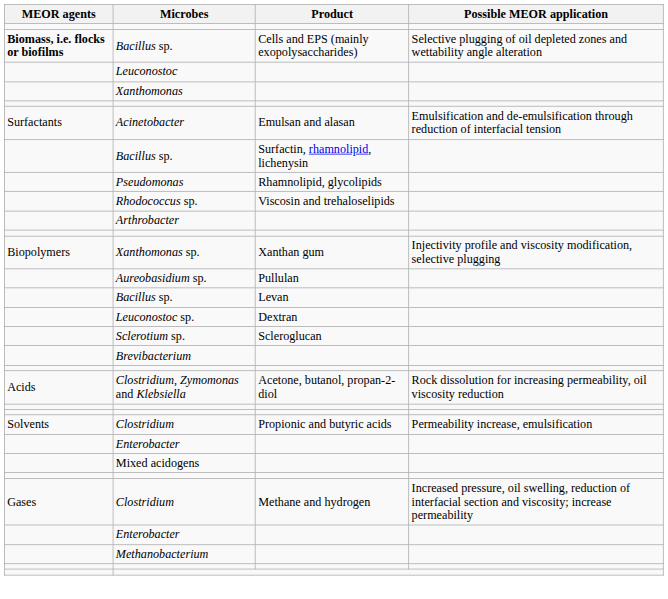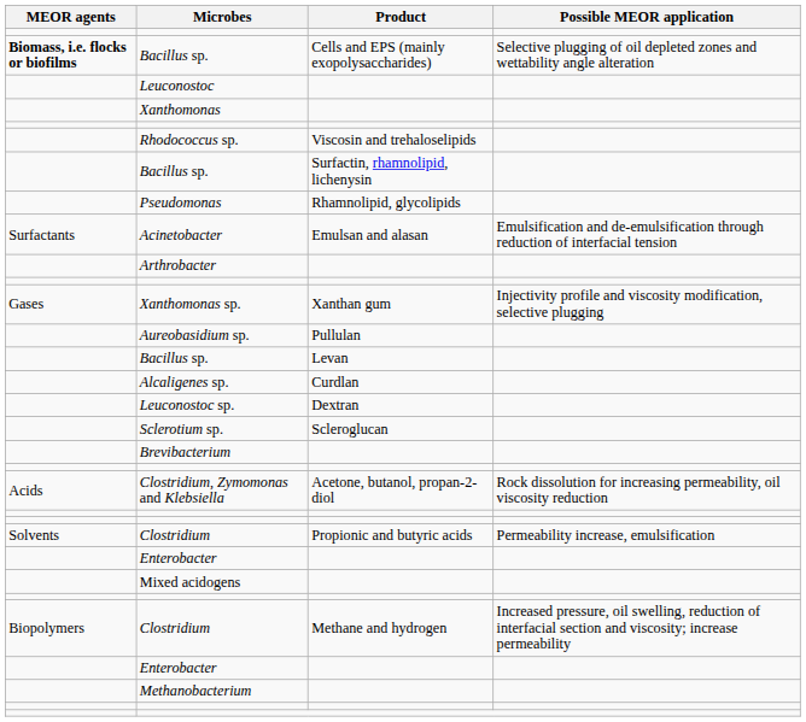rows swapped: Acinetobacter <-> Rhodococcus sp.
Xanthomonas sp. | MEOR agents: Biopolymers -> Gases
+ row: Alcaligenes sp. | Curdlan
Clostridium / Methane and hydrogen | MEOR agents: Gases -> Biopolymers
